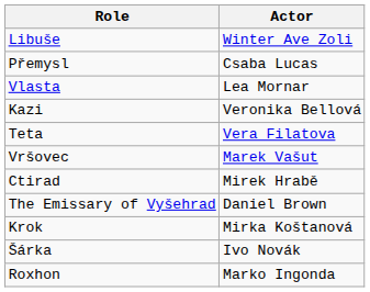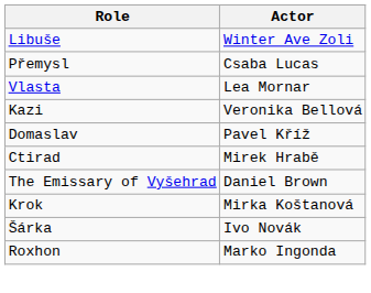- row: Teta | Vera Filatova
- row: Vršovec | Marek Vašut
+ row: Domaslav | Pavel Kříž
